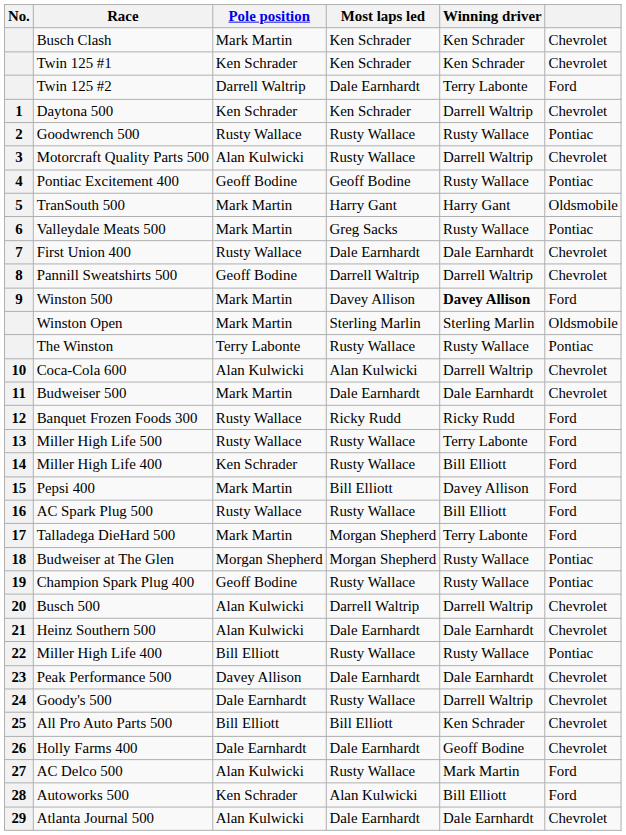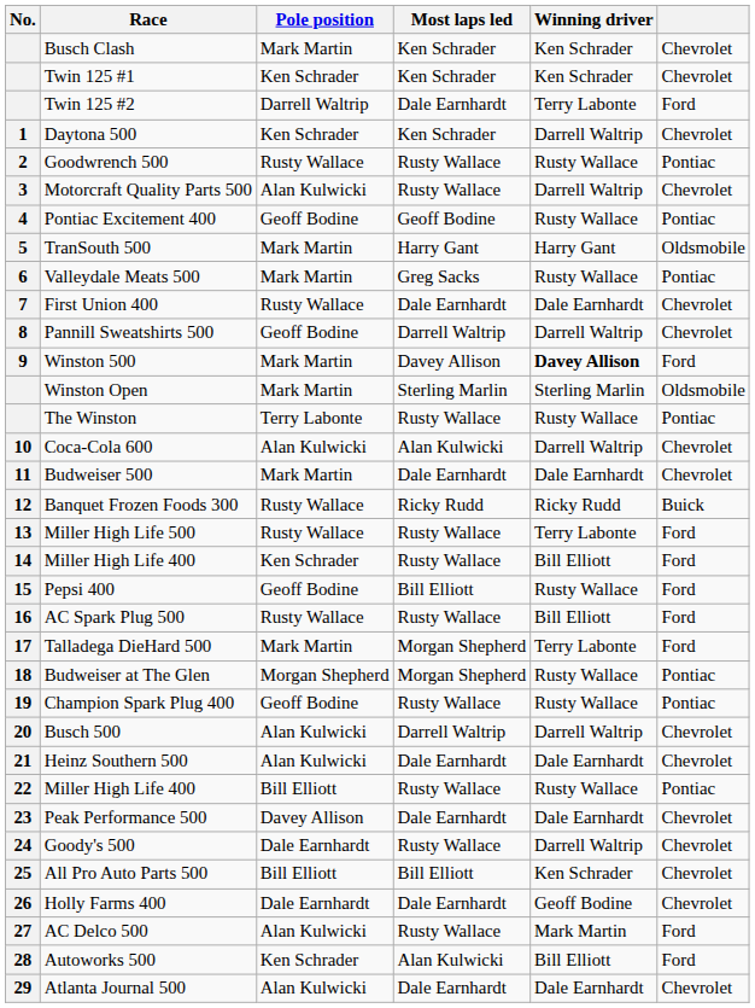Banquet Frozen Foods 300 | column 6: Ford -> Buick
Pepsi 400 | Pole position: Mark Martin -> Geoff Bodine
Pepsi 400 | Winning driver: Davey Allison -> Rusty Wallace
